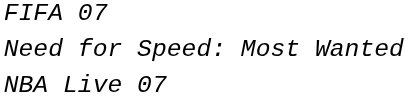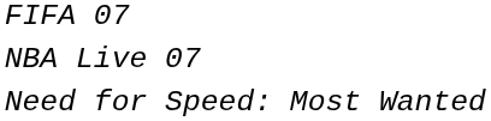rows swapped: NBA Live 07 <-> Need for Speed: Most Wanted
